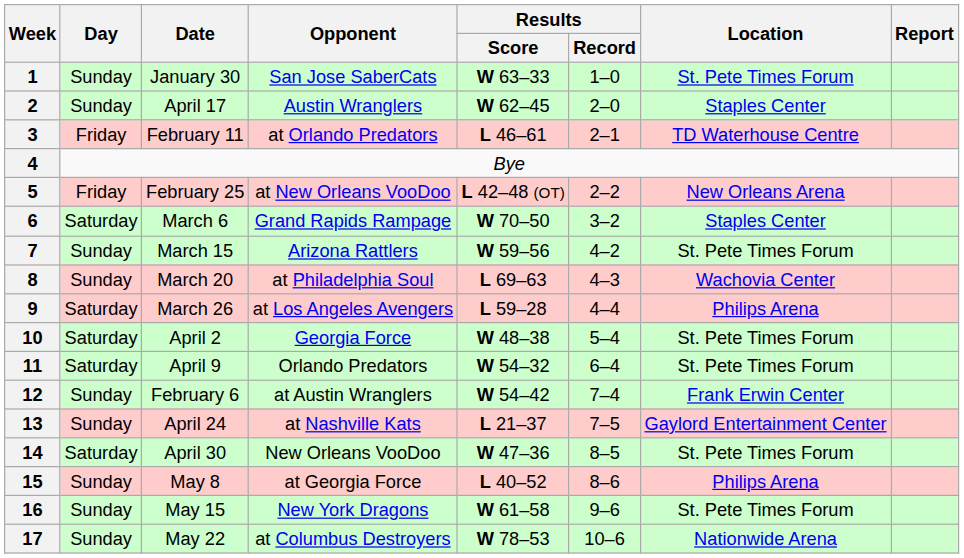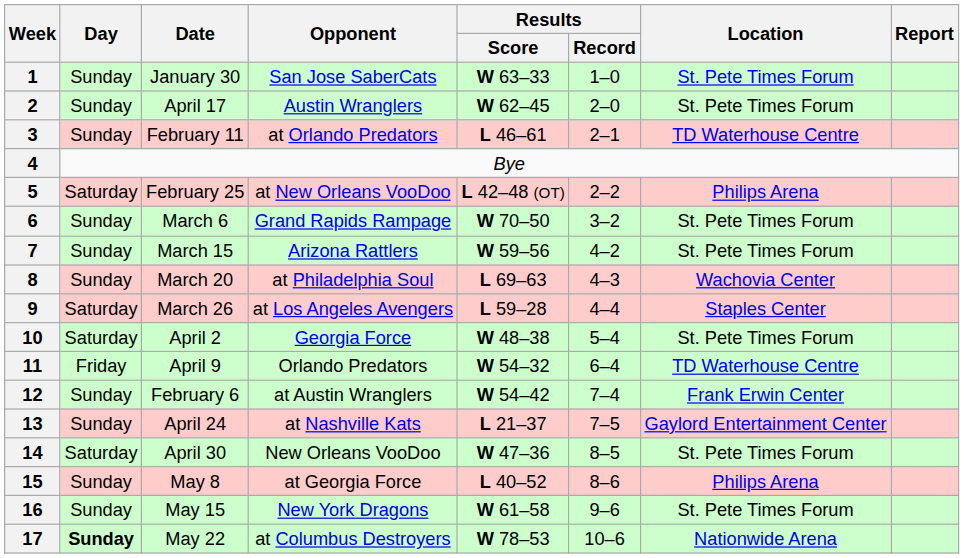2 | Location: Staples Center -> St. Pete Times Forum
3 | Day: Friday -> Sunday
5 | Day: Friday -> Saturday
5 | Location: New Orleans Arena -> Philips Arena
6 | Day: Saturday -> Sunday
6 | Location: Staples Center -> St. Pete Times Forum
9 | Location: Philips Arena -> Staples Center
11 | Day: Saturday -> Friday
11 | Location: St. Pete Times Forum -> TD Waterhouse Centre
17 | Day: normal -> bold
